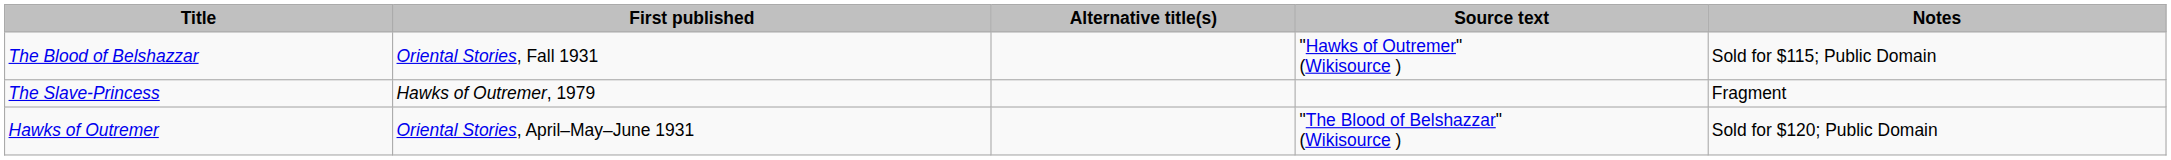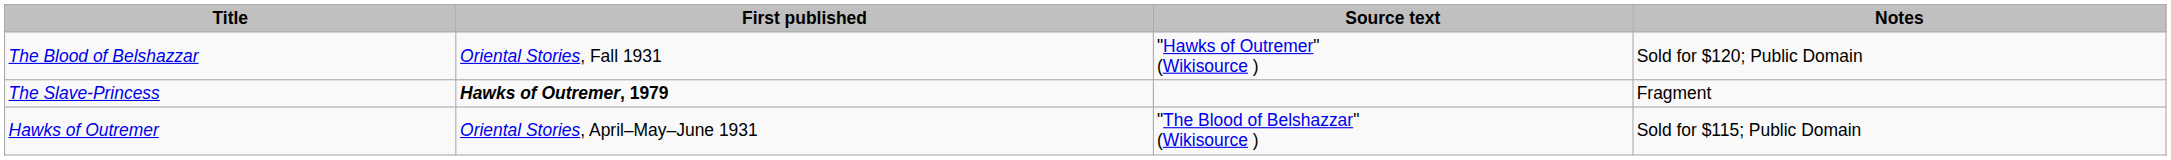- column: Alternative title(s)
The Blood of Belshazzar | Notes: Sold for $115; Public Domain -> Sold for $120; Public Domain
The Slave-Princess | First published: normal -> bold
Hawks of Outremer | Notes: Sold for $120; Public Domain -> Sold for $115; Public Domain
